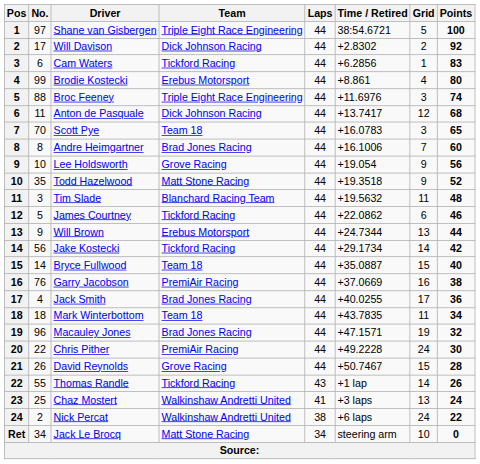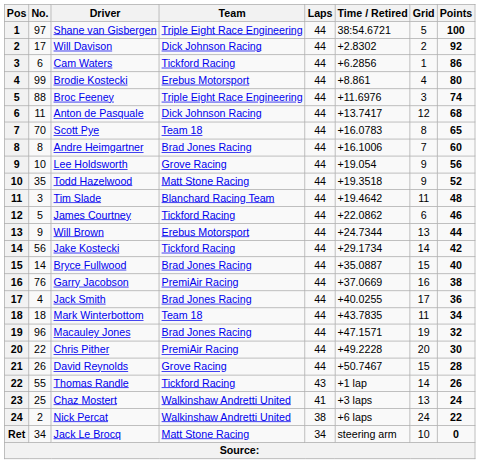Cam Waters | Points: 83 -> 86
Scott Pye | Grid: 3 -> 8
Tim Slade | Time / Retired: +19.5632 -> +19.4642
Bryce Fullwood | Team: Team 18 -> Brad Jones Racing
Chris Pither | Grid: 24 -> 20
